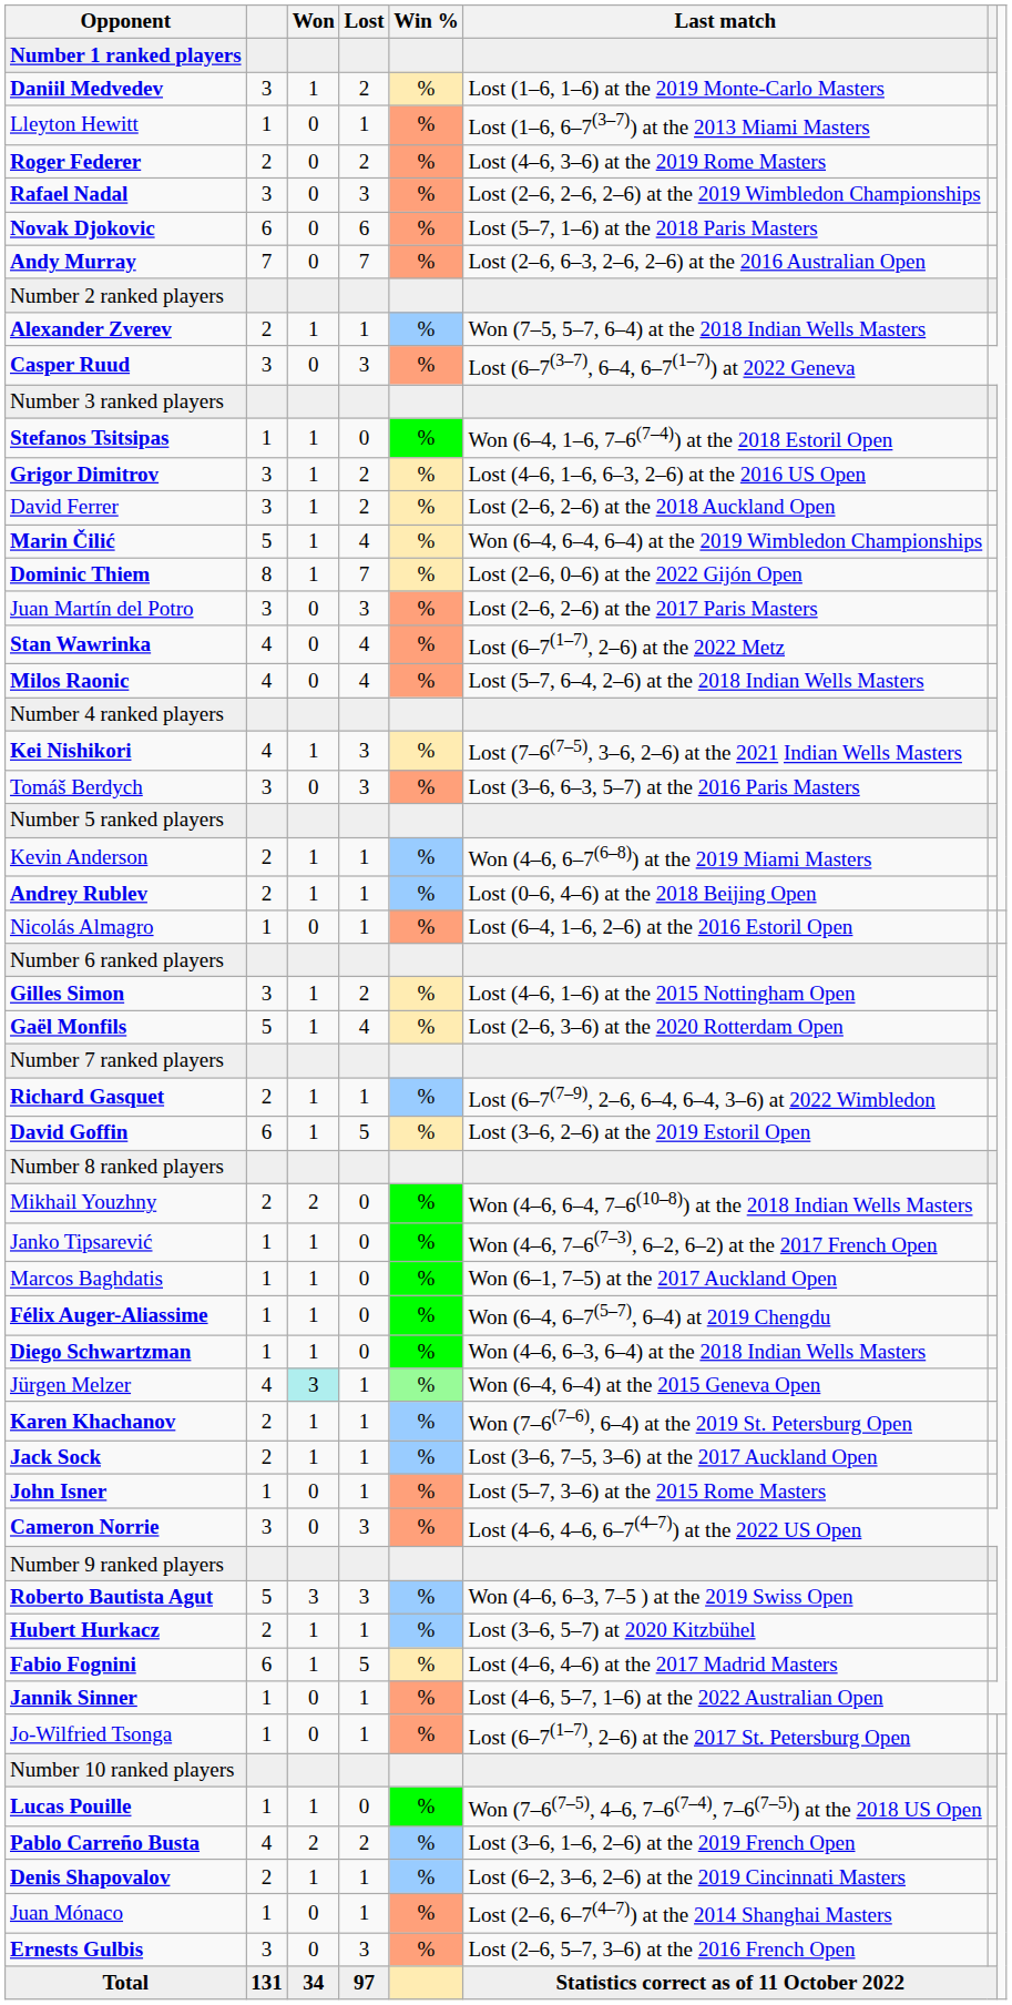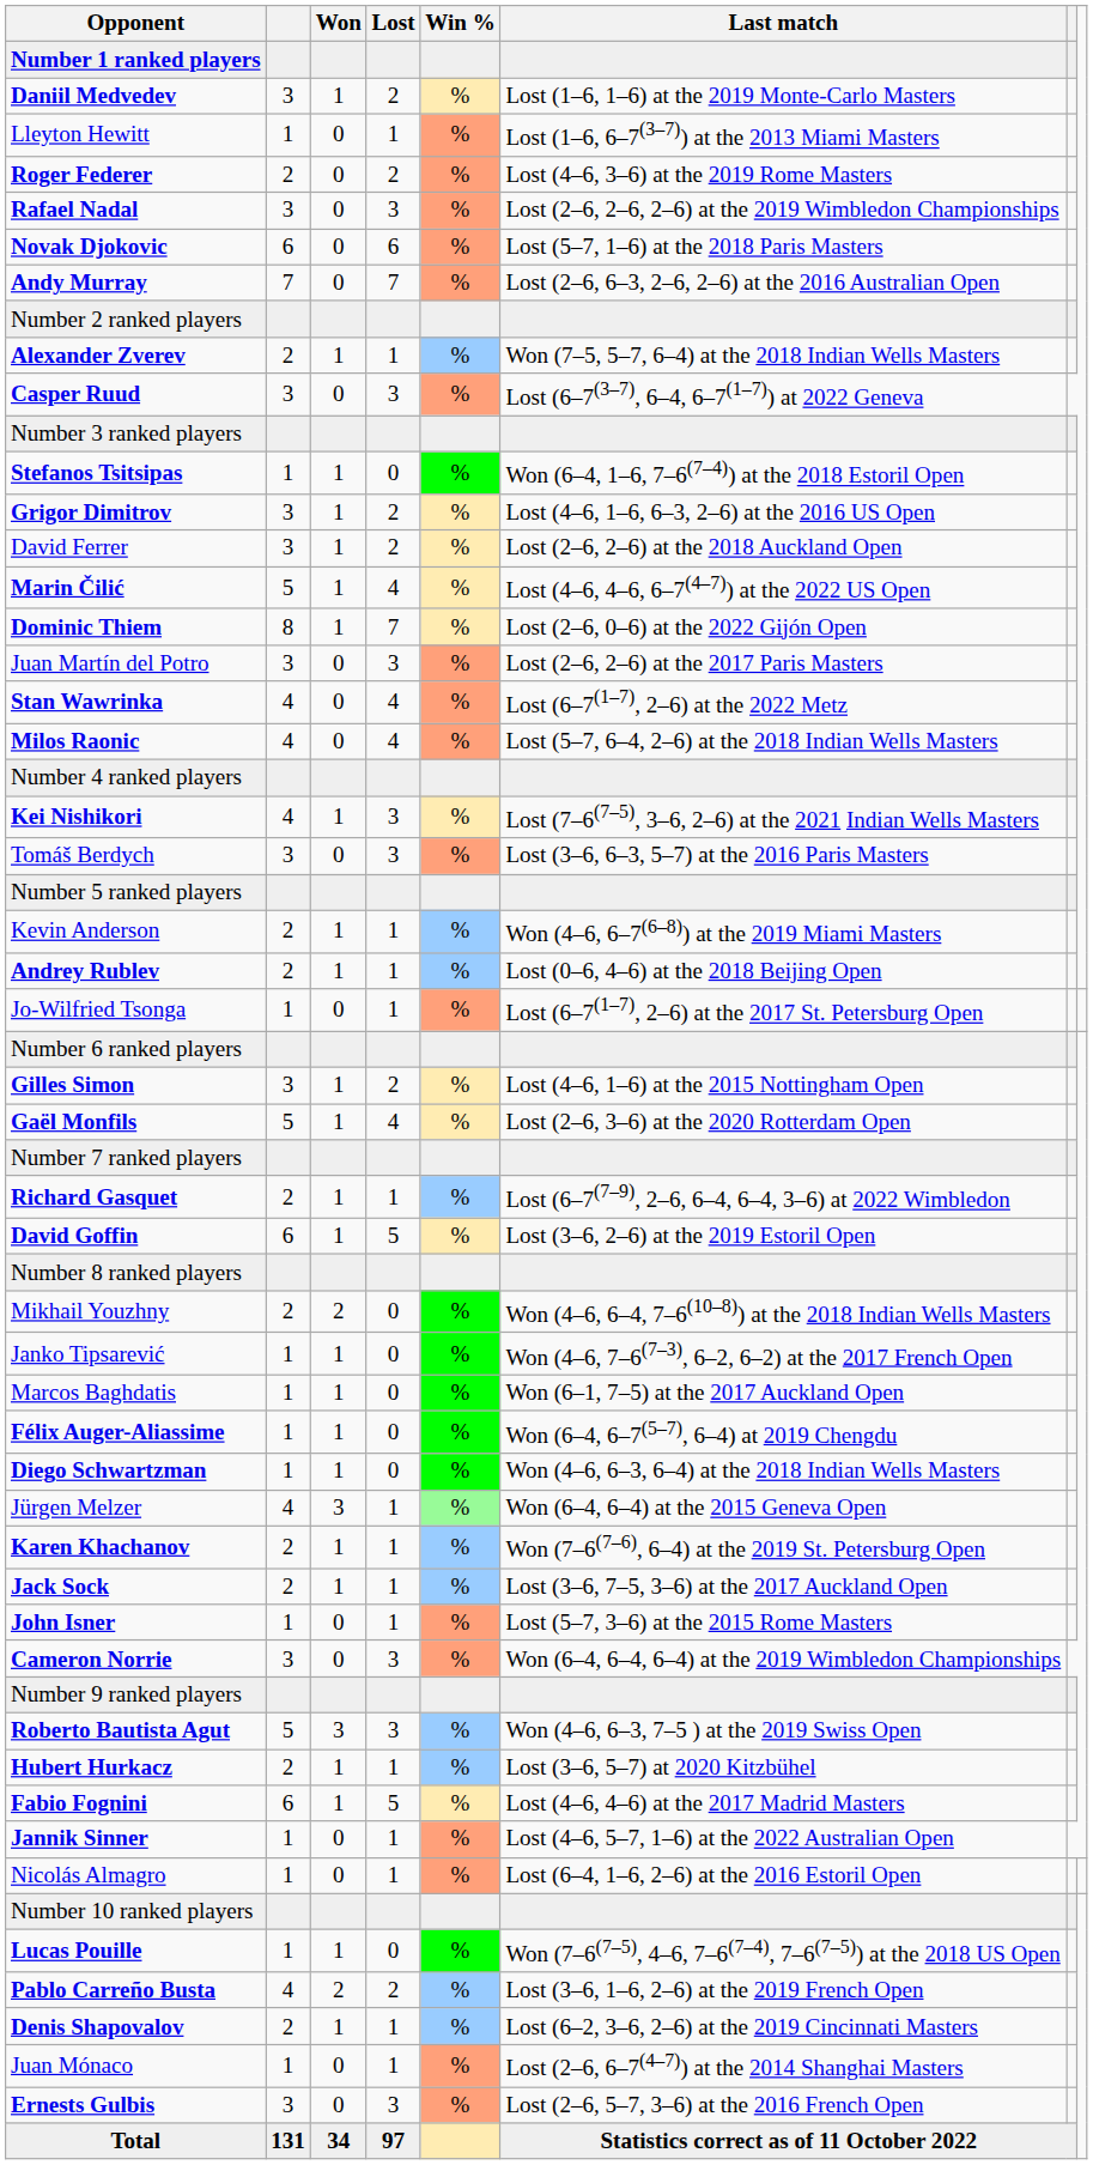Marin Čilić | Last match: Won (6–4, 6–4, 6–4) at the 2019 Wimbledon Championships -> Lost (4–6, 4–6, 6–7(4–7)) at the 2022 US Open
rows swapped: Jo-Wilfried Tsonga <-> Nicolás Almagro
Jürgen Melzer | Won: paleturquoise background -> no background
Cameron Norrie | Last match: Lost (4–6, 4–6, 6–7(4–7)) at the 2022 US Open -> Won (6–4, 6–4, 6–4) at the 2019 Wimbledon Championships
